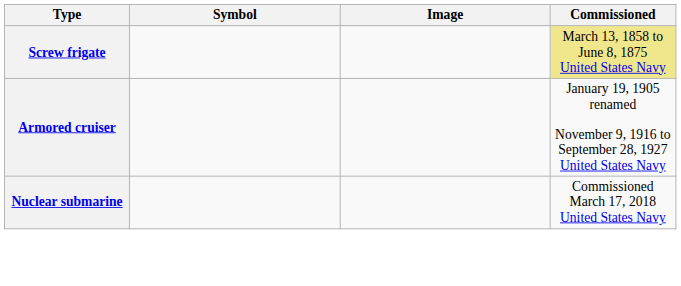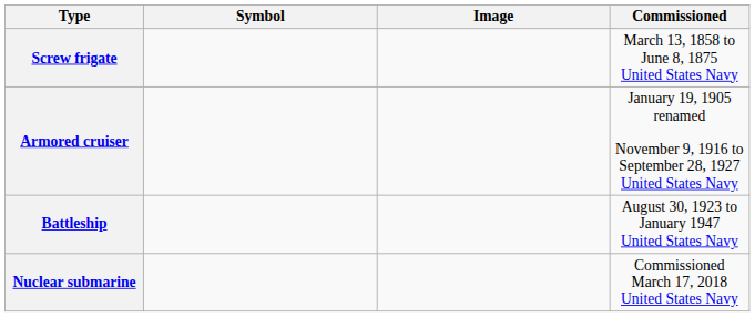Screw frigate | Commissioned: khaki background -> no background
+ row: Battleship | August 30, 1923 to January 1947 United States Navy
